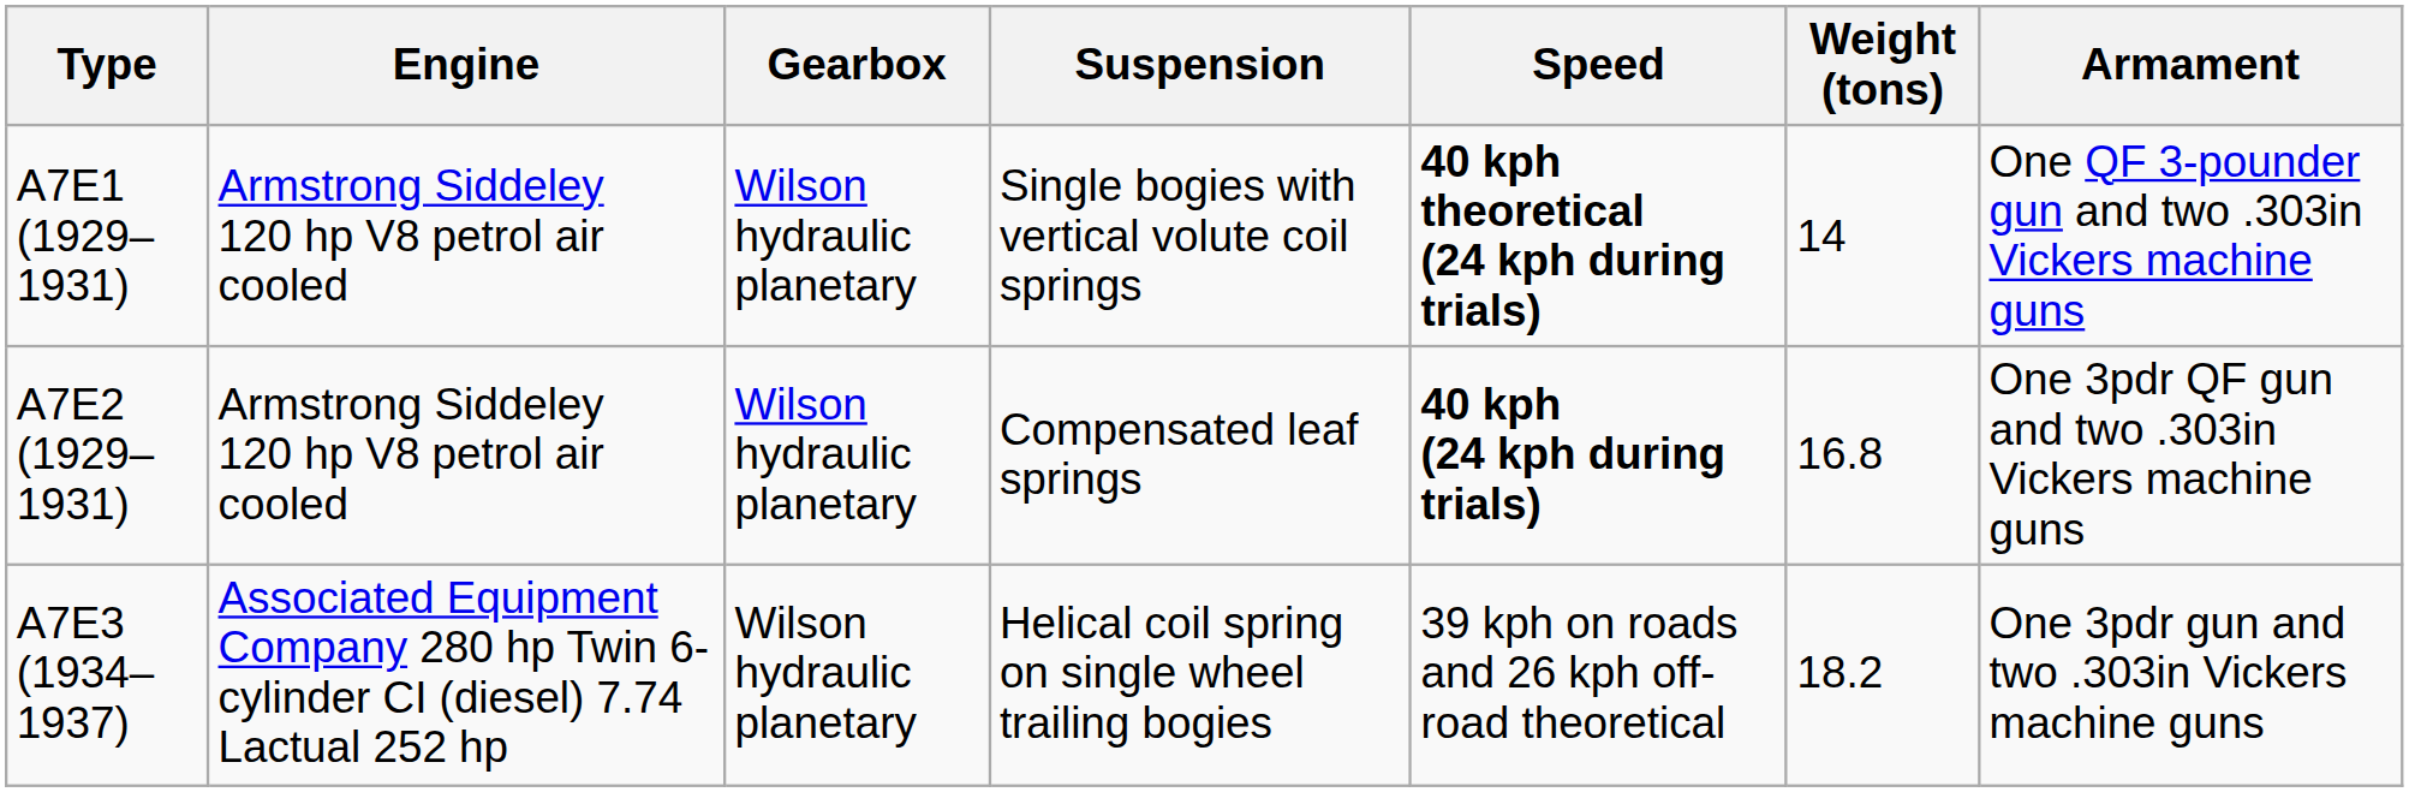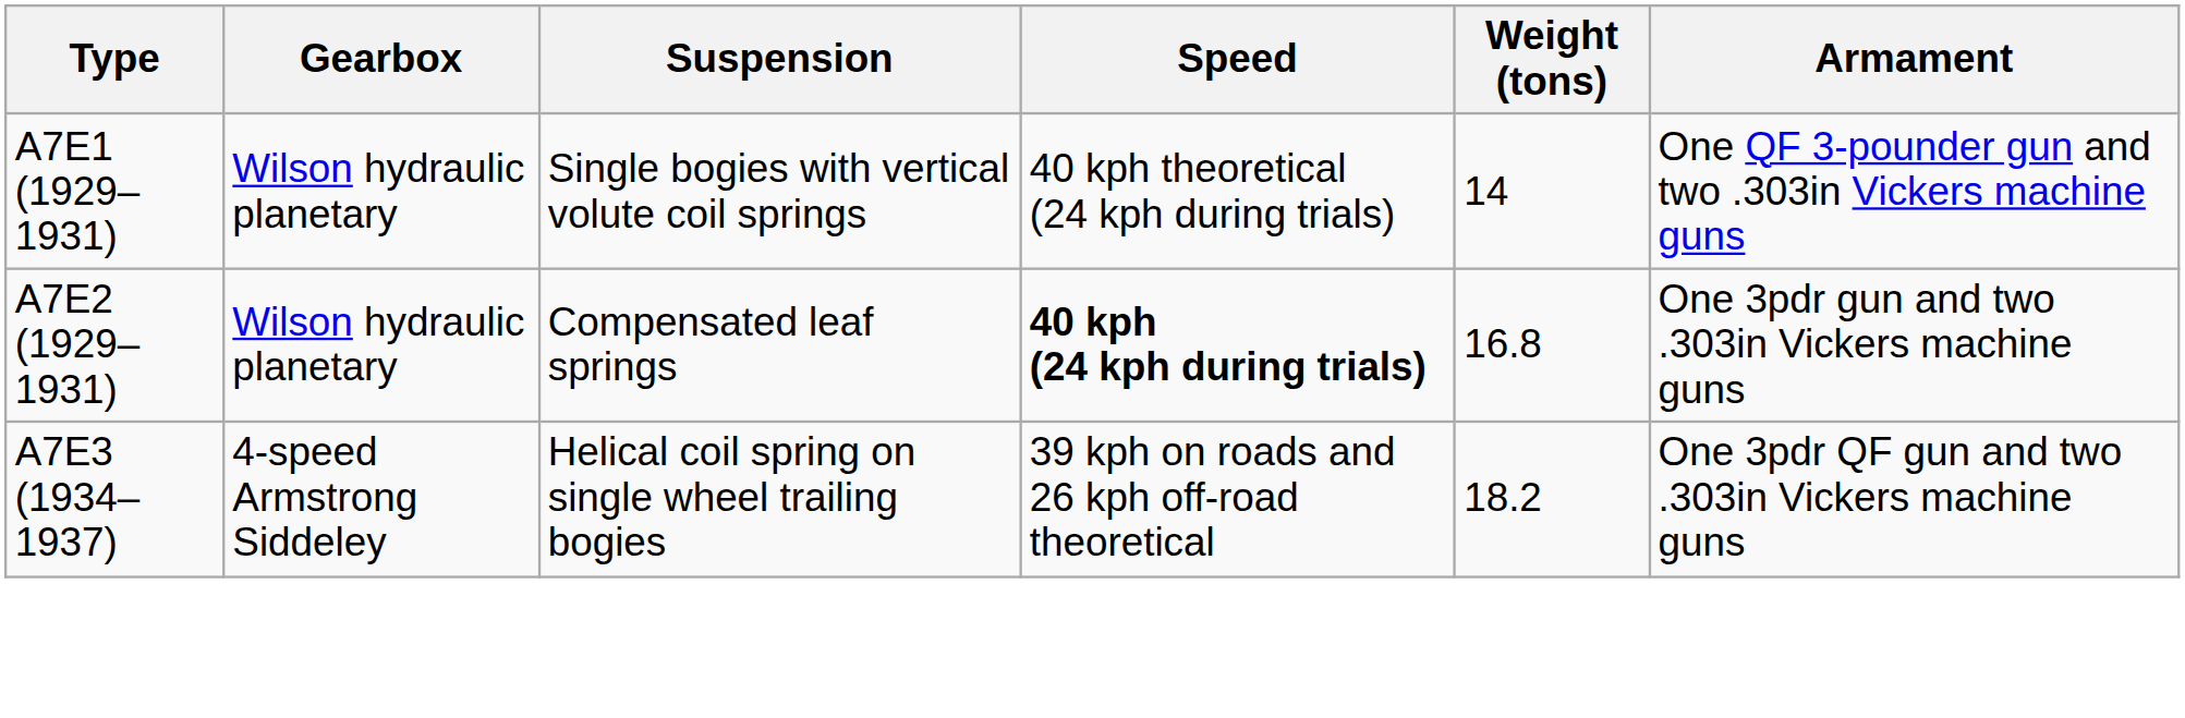- column: Engine | Armstrong Siddeley 120 hp V8 petrol air cooled | Armstrong Siddeley 120 hp V8 petrol air cooled | Associated Equipment Company 280 hp Twin 6-cylinder CI (diesel) 7.74 Lactual 252 hp
A7E1 (1929–1931) | Speed: bold -> normal
A7E2 (1929–1931) | Armament: One 3pdr QF gun and two .303in Vickers machine guns -> One 3pdr gun and two .303in Vickers machine guns
A7E3 (1934–1937) | Gearbox: Wilson hydraulic planetary -> 4-speed Armstrong Siddeley
A7E3 (1934–1937) | Armament: One 3pdr gun and two .303in Vickers machine guns -> One 3pdr QF gun and two .303in Vickers machine guns
